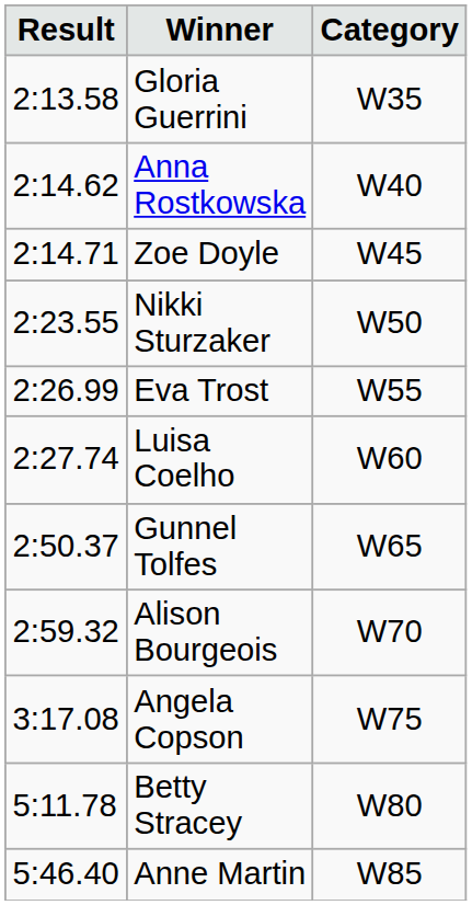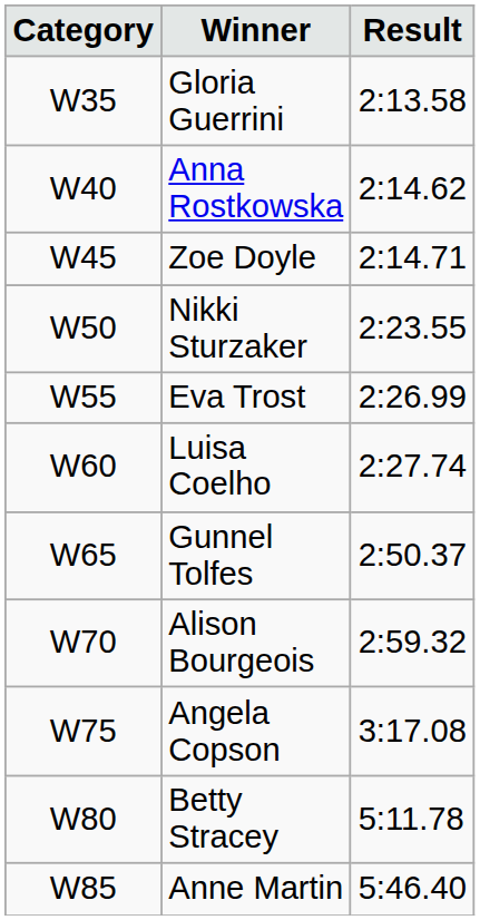columns swapped: Category <-> Result
